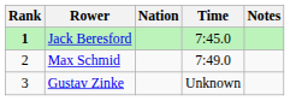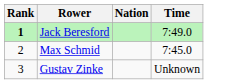- column: Notes
Jack Beresford | Time: 7:45.0 -> 7:49.0
Max Schmid | Time: 7:49.0 -> 7:45.0
